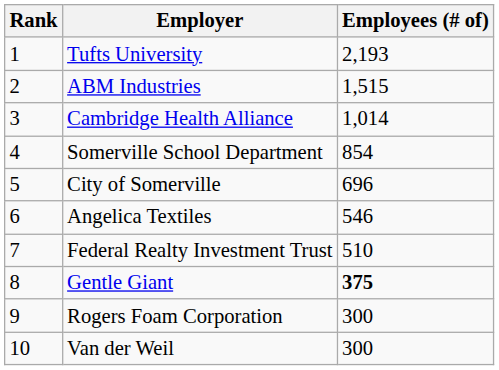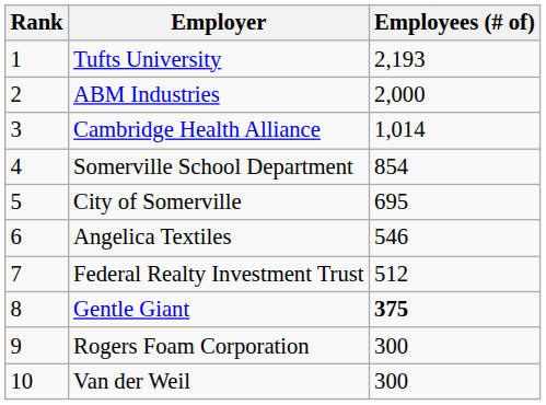ABM Industries | Employees (# of): 1,515 -> 2,000
City of Somerville | Employees (# of): 696 -> 695
Federal Realty Investment Trust | Employees (# of): 510 -> 512
